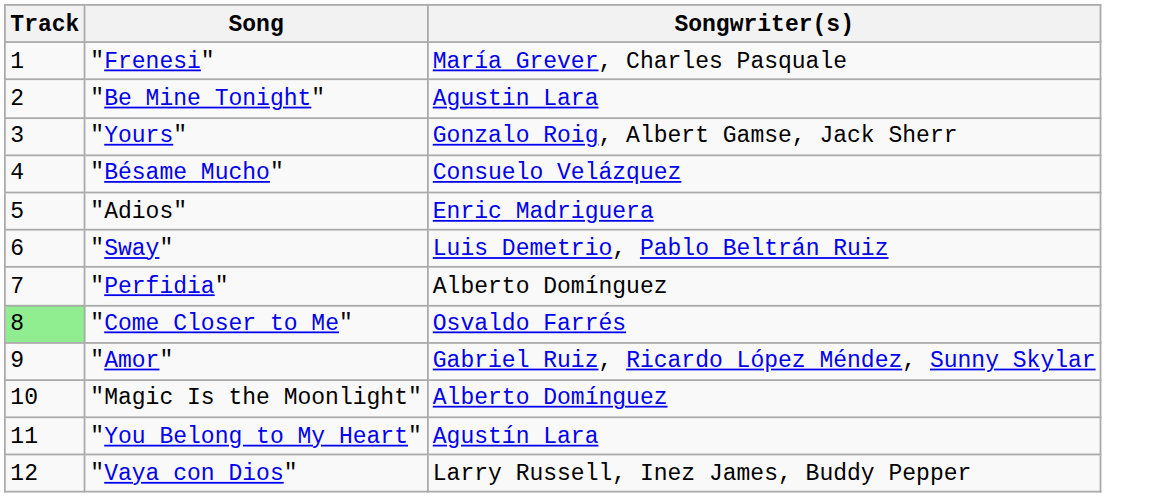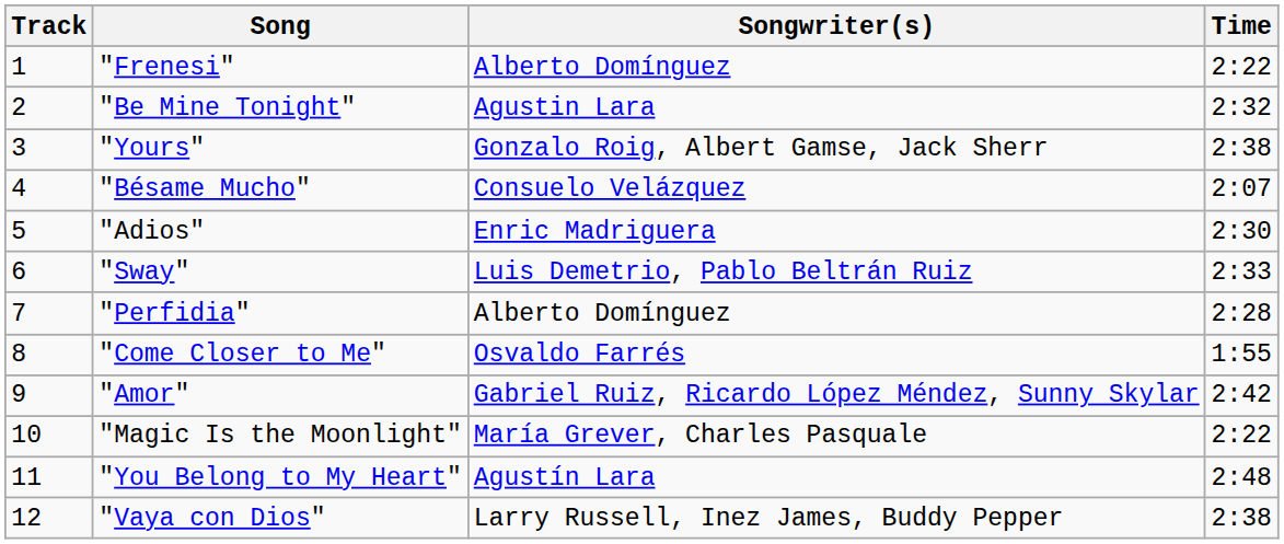+ column: Time | 2:22 | 2:32 | 2:38 | 2:07 | 2:30 | 2:33 | 2:28 | 1:55 | 2:42 | 2:22 | 2:48 | 2:38
"Frenesi" | Songwriter(s): María Grever, Charles Pasquale -> Alberto Domínguez
"Come Closer to Me" | Track: lightgreen background -> no background
"Magic Is the Moonlight" | Songwriter(s): Alberto Domínguez -> María Grever, Charles Pasquale
